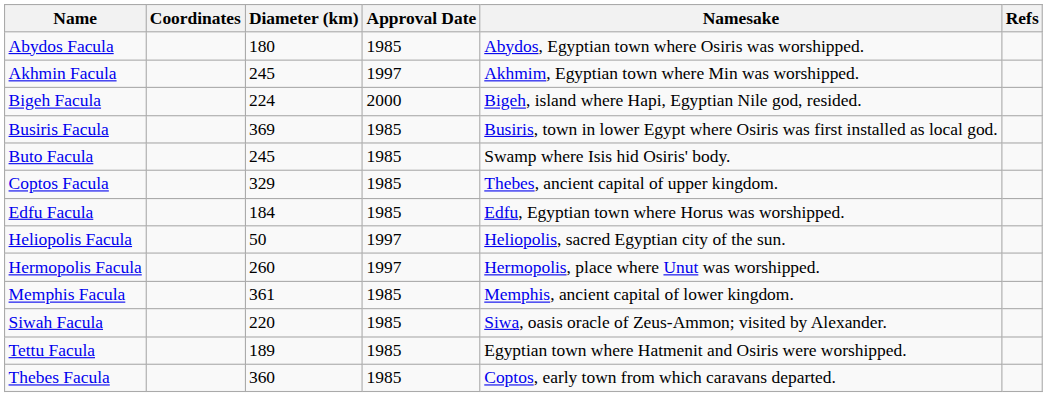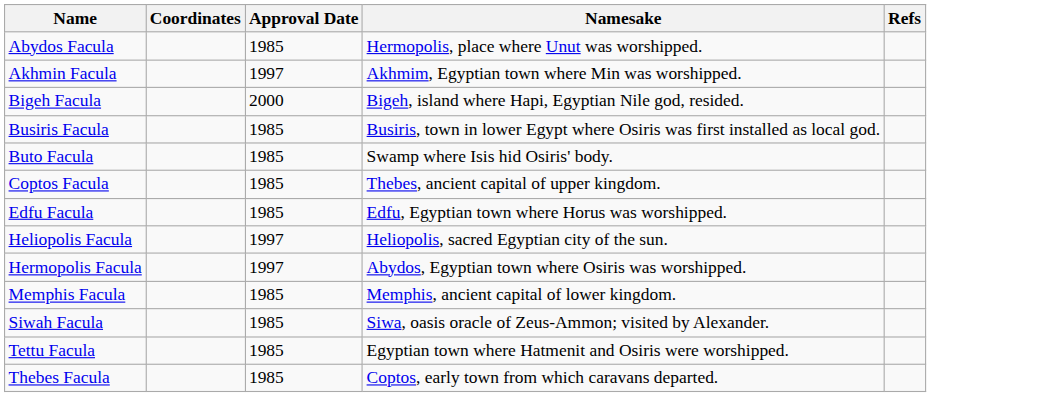- column: Diameter (km) | 180 | 245 | 224 | 369 | 245 | 329 | 184 | 50 | 260 | 361 | 220 | 189 | 360
Abydos Facula | Namesake: Abydos, Egyptian town where Osiris was worshipped. -> Hermopolis, place where Unut was worshipped.
Hermopolis Facula | Namesake: Hermopolis, place where Unut was worshipped. -> Abydos, Egyptian town where Osiris was worshipped.
